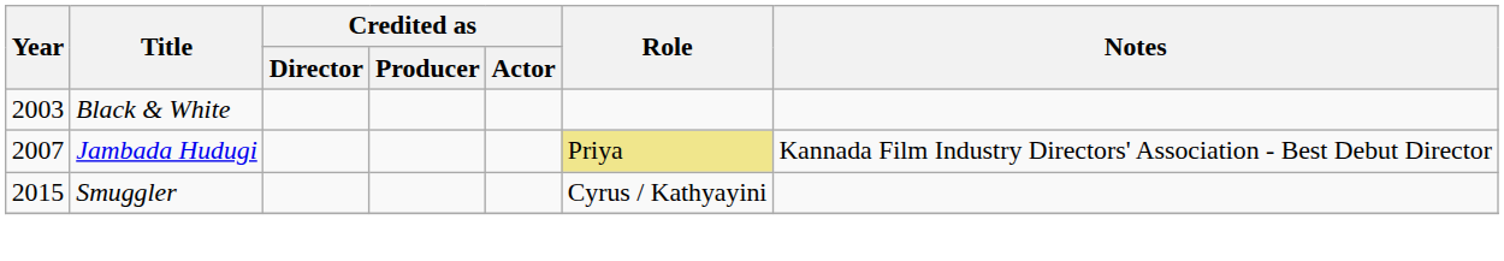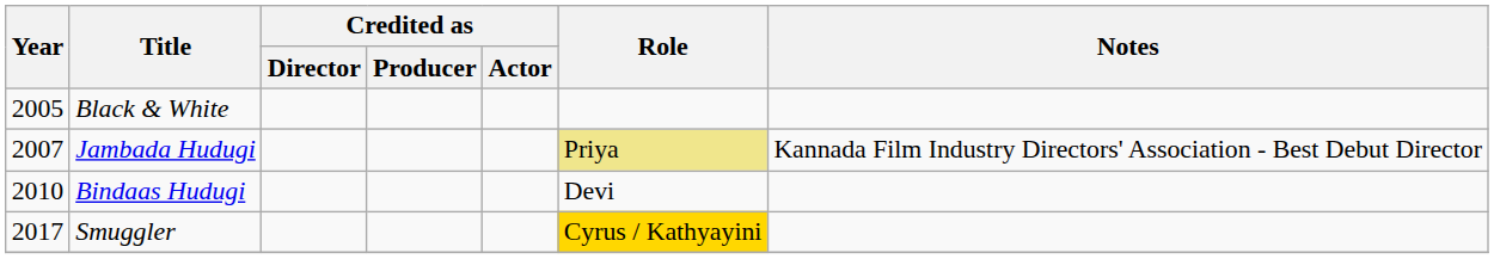Black & White | Year: 2003 -> 2005
+ row: 2010 | Bindaas Hudugi | Devi
Smuggler | Year: 2015 -> 2017
Smuggler | Role: no background -> gold background
